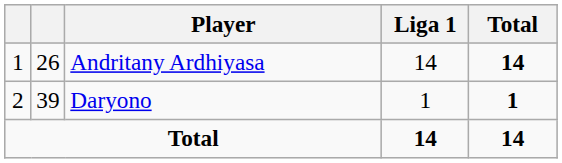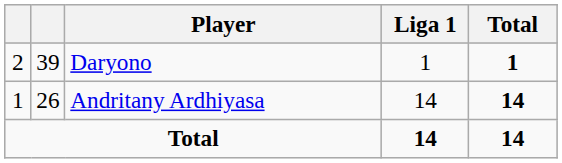rows swapped: Andritany Ardhiyasa <-> Daryono
